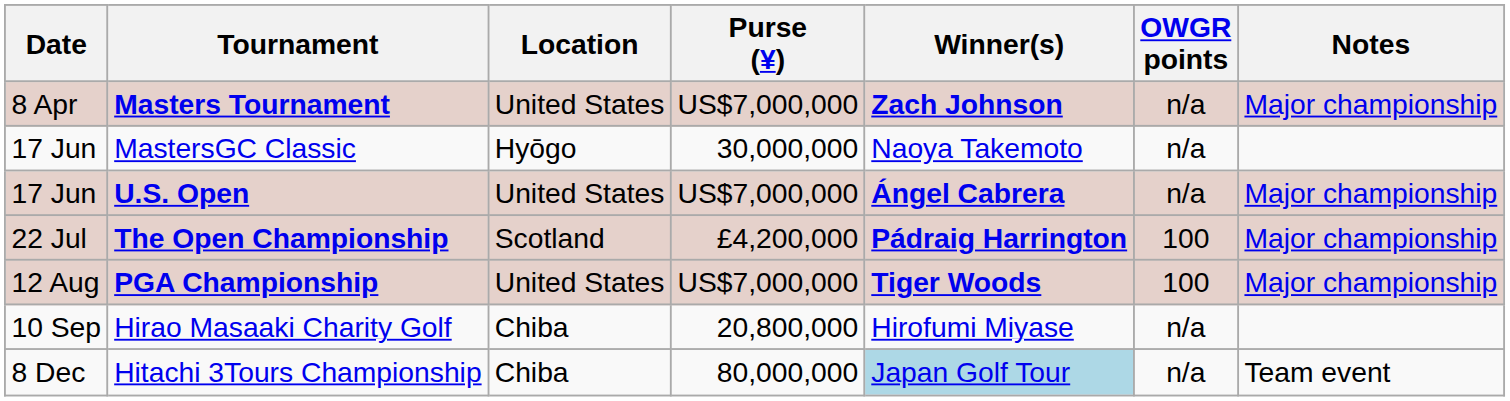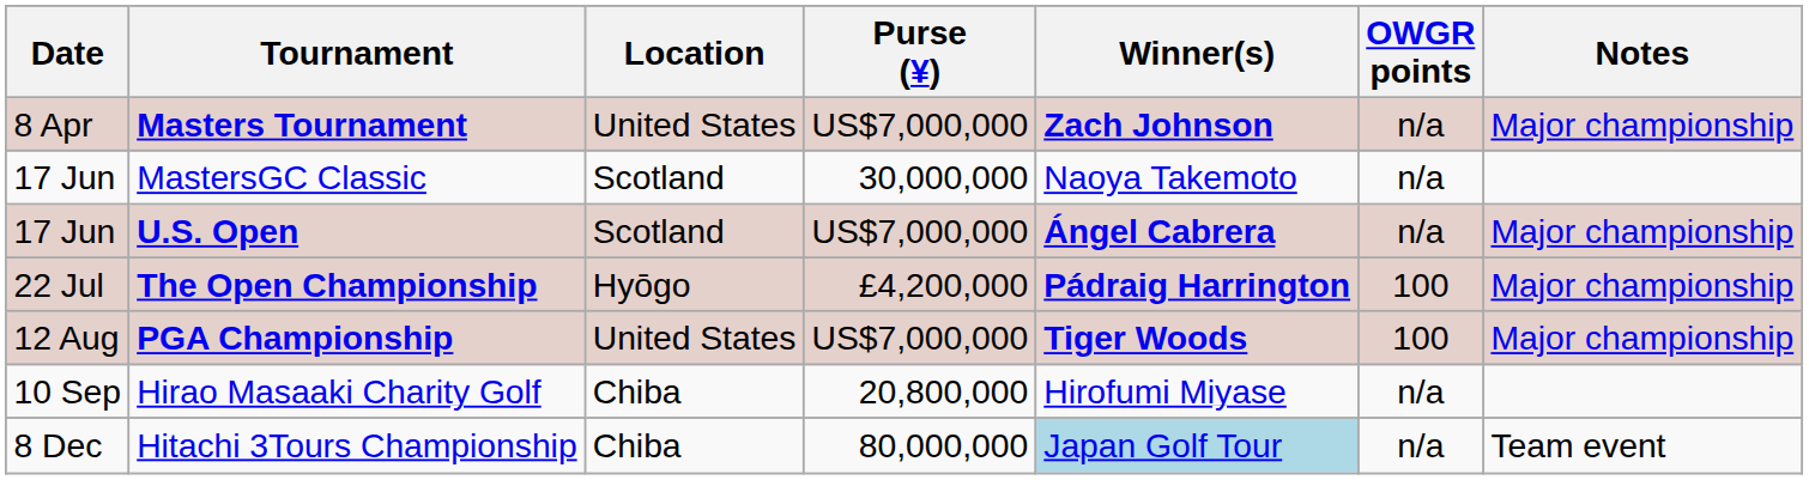MastersGC Classic | Location: Hyōgo -> Scotland
U.S. Open | Location: United States -> Scotland
The Open Championship | Location: Scotland -> Hyōgo
